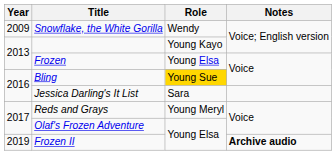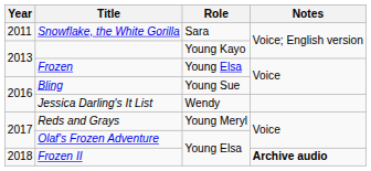Snowflake, the White Gorilla | Year: 2009 -> 2011
Snowflake, the White Gorilla | Role: Wendy -> Sara
Bling | Role: gold background -> no background
Jessica Darling's It List | Role: Sara -> Wendy
Frozen II | Year: 2019 -> 2018
